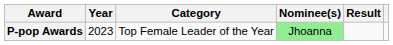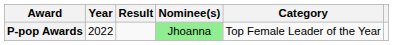columns swapped: Category <-> Result
P-pop Awards | Year: 2023 -> 2022
